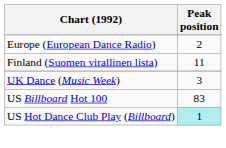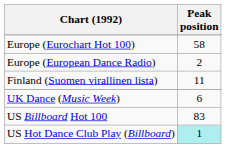+ row: Europe (Eurochart Hot 100) | 58
UK Dance (Music Week) | Peak position: 3 -> 6
